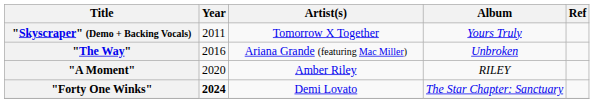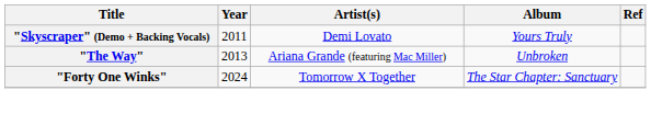"Skyscraper" (Demo + Backing Vocals) | Artist(s): Tomorrow X Together -> Demi Lovato
"The Way" | Year: 2016 -> 2013
- row: "A Moment" | 2020 | Amber Riley | RILEY
"Forty One Winks" | Year: bold -> normal
"Forty One Winks" | Artist(s): Demi Lovato -> Tomorrow X Together
